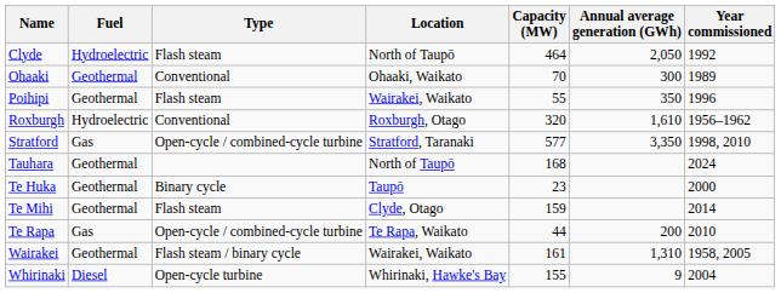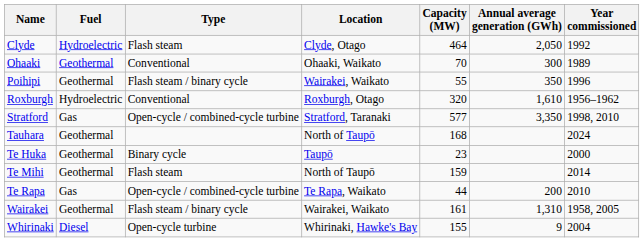Clyde | Location: North of Taupō -> Clyde, Otago
Poihipi | Type: Flash steam -> Flash steam / binary cycle
Te Mihi | Location: Clyde, Otago -> North of Taupō
